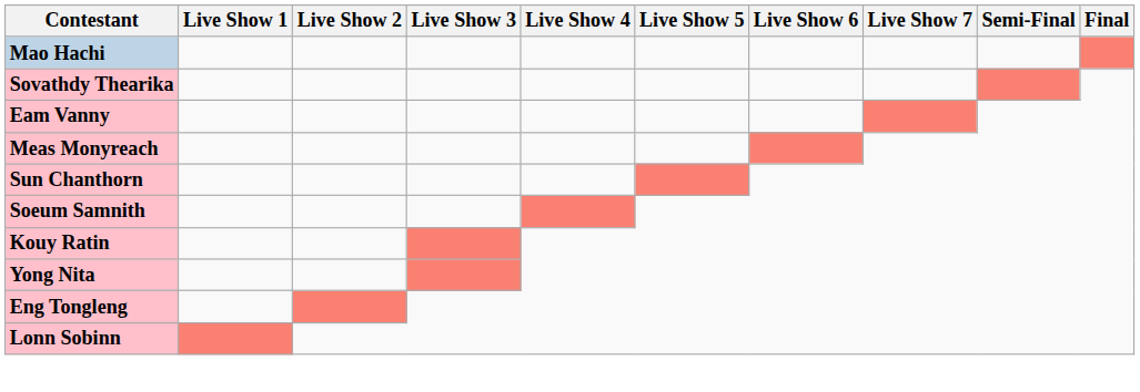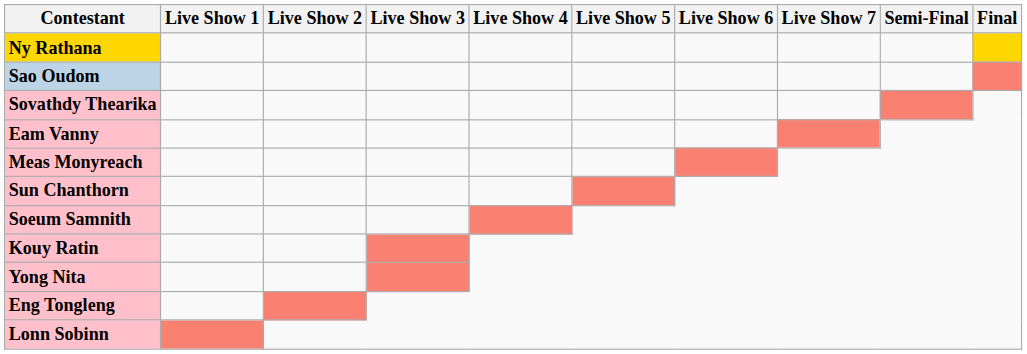+ row: Ny Rathana
- row: Mao Hachi
+ row: Sao Oudom
